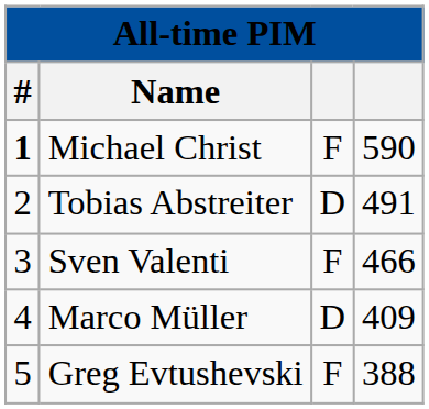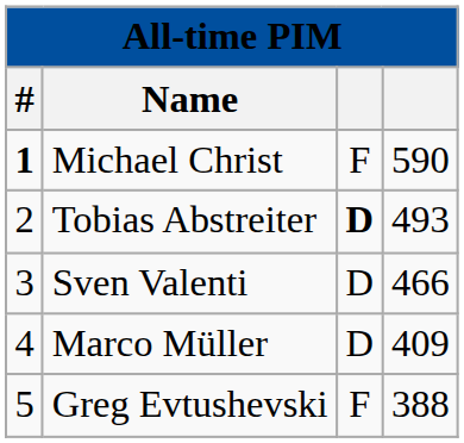Tobias Abstreiter | column 3: normal -> bold
Tobias Abstreiter | column 4: 491 -> 493
Sven Valenti | column 3: F -> D
